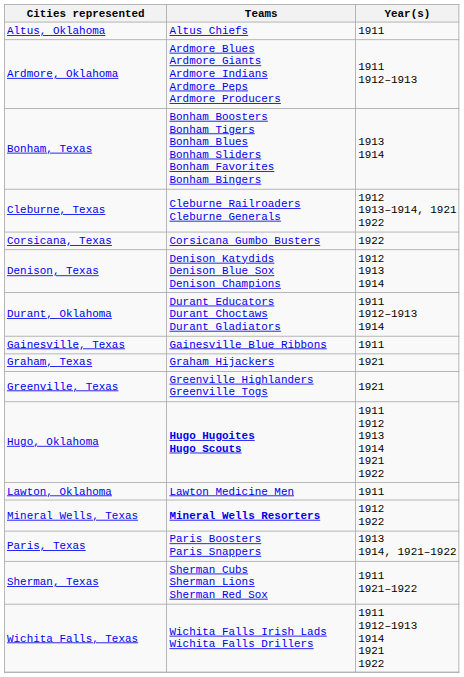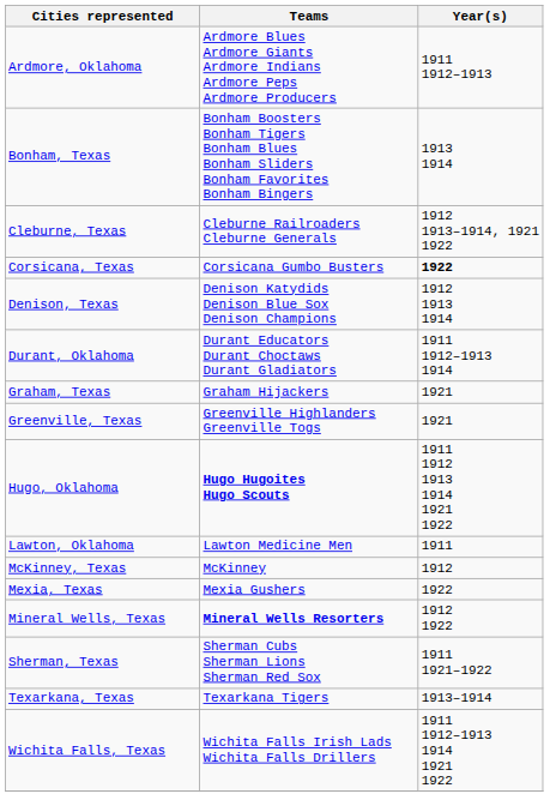- row: Altus, Oklahoma | Altus Chiefs | 1911
Corsicana, Texas | Year(s): normal -> bold
- row: Gainesville, Texas | Gainesville Blue Ribbons | 1911
+ row: McKinney, Texas | McKinney | 1912
+ row: Mexia, Texas | Mexia Gushers | 1922
- row: Paris, Texas | Paris Boosters Paris Snappers | 1913 1914, 1921–1922
+ row: Texarkana, Texas | Texarkana Tigers | 1913–1914
